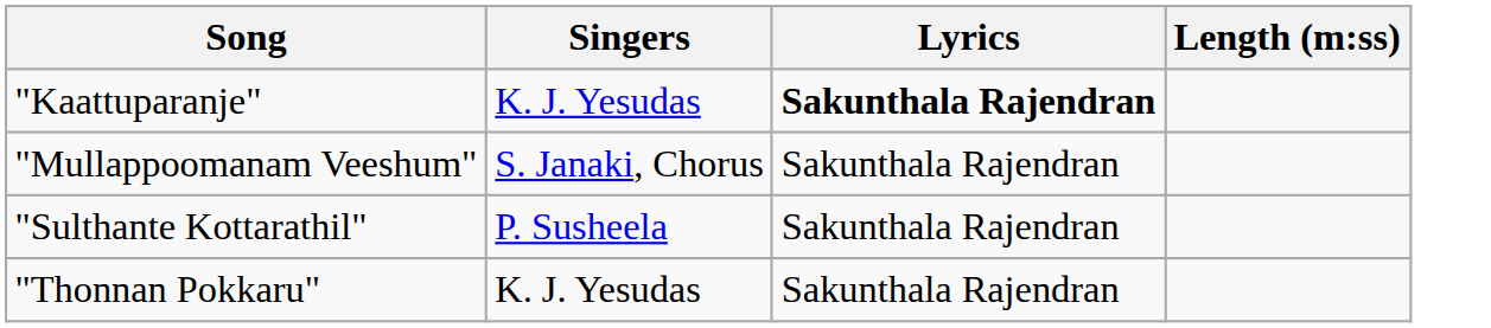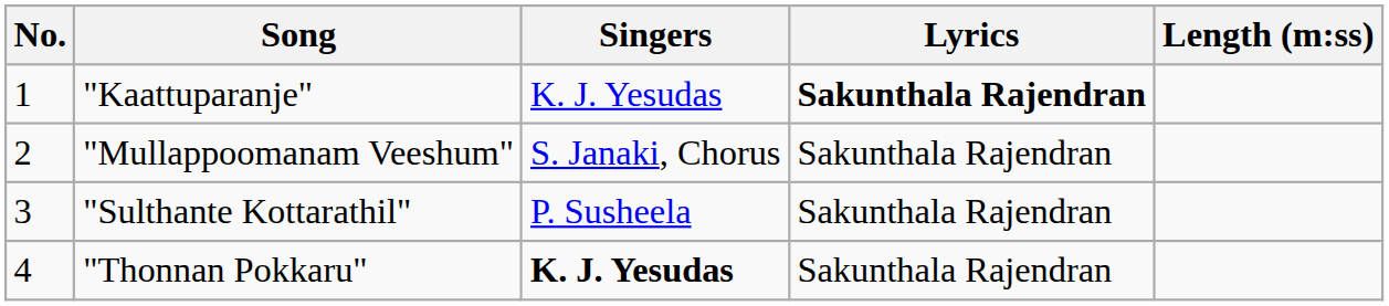+ column: No. | 1 | 2 | 3 | 4
"Thonnan Pokkaru" | Singers: normal -> bold
